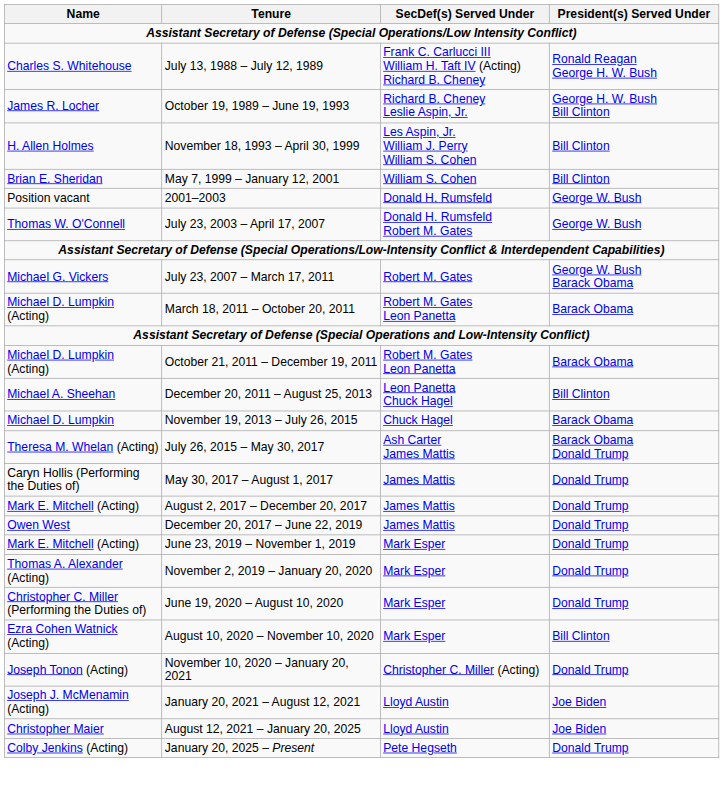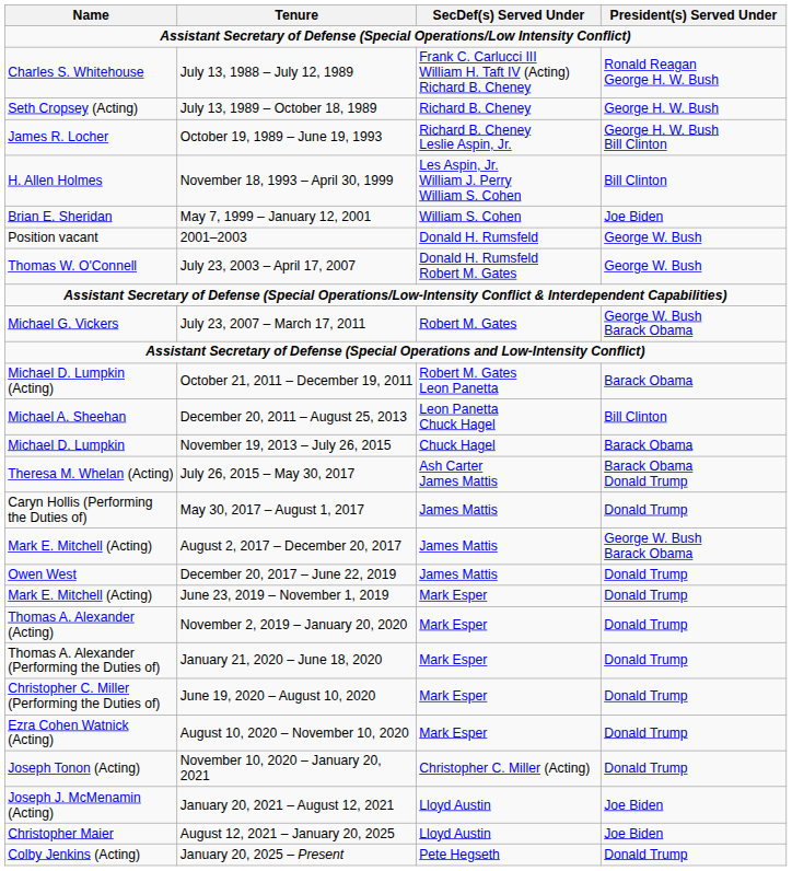+ row: Seth Cropsey (Acting) | July 13, 1989 – October 18, 1989 | Richard B. Cheney | George H. W. Bush
May 7, 1999 – January 12, 2001 | President(s) Served Under: Bill Clinton -> Joe Biden
- row: Michael D. Lumpkin (Acting) | March 18, 2011 – October 20, 2011 | Robert M. Gates Leon Panetta | Barack Obama
August 2, 2017 – December 20, 2017 | President(s) Served Under: Donald Trump -> George W. Bush Barack Obama
+ row: Thomas A. Alexander (Performing the Duties of) | January 21, 2020 – June 18, 2020 | Mark Esper | Donald Trump
August 10, 2020 – November 10, 2020 | President(s) Served Under: Bill Clinton -> Donald Trump
